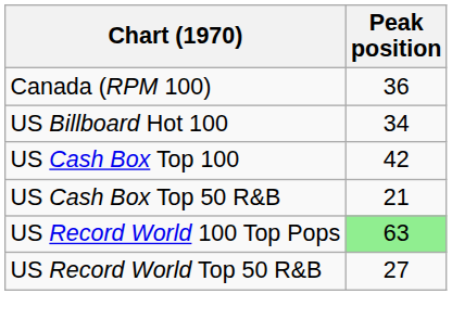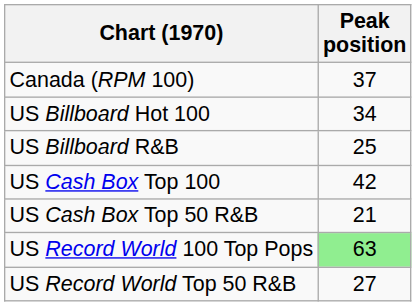Canada (RPM 100) | Peak position: 36 -> 37
+ row: US Billboard R&B | 25
